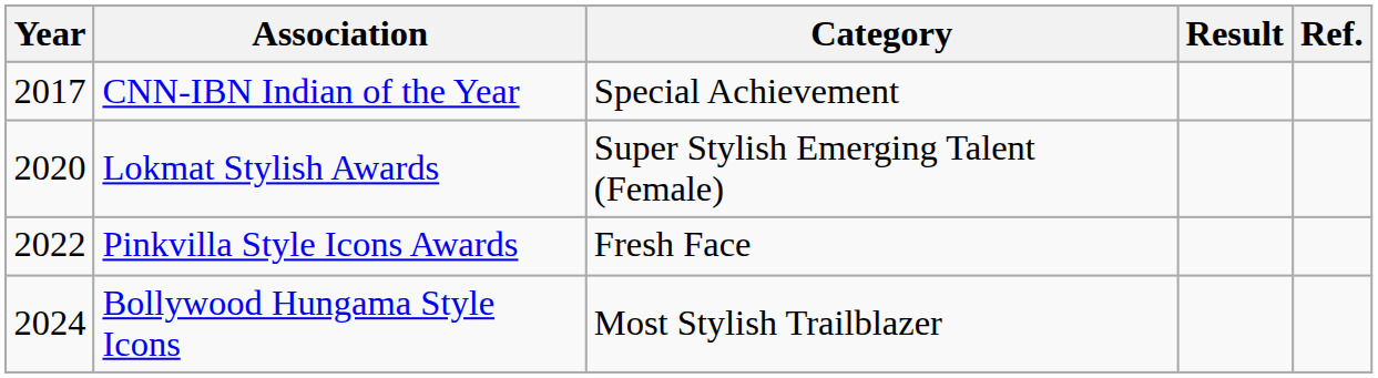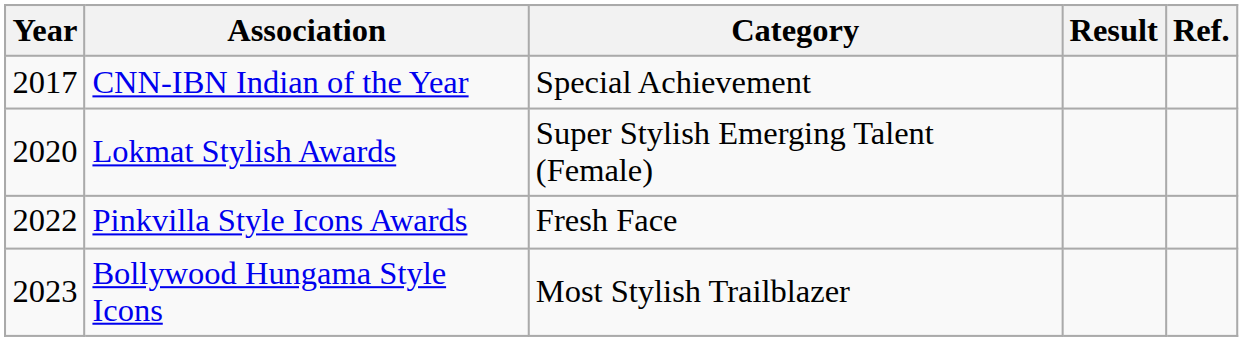Bollywood Hungama Style Icons | Year: 2024 -> 2023
